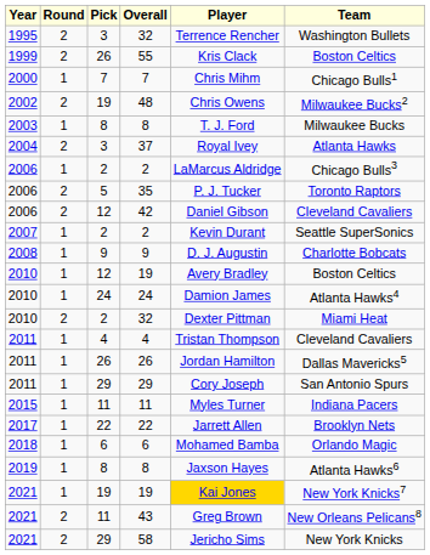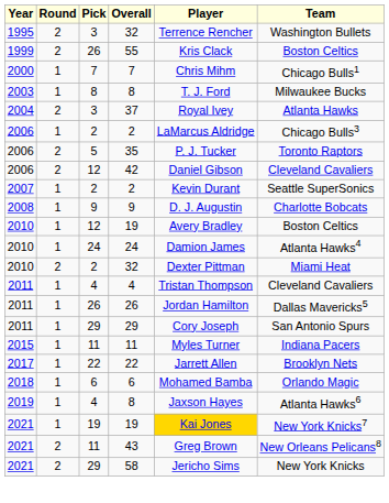- row: 2002 | 2 | 19 | 48 | Chris Owens | Milwaukee Bucks2
2019 / 8 | Pick: 8 -> 4
